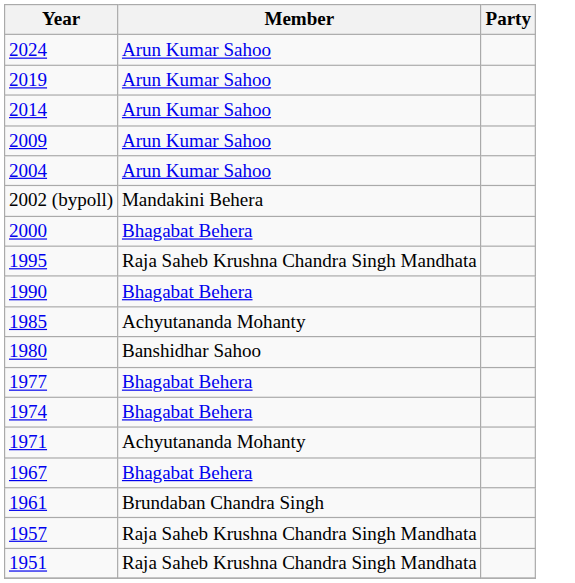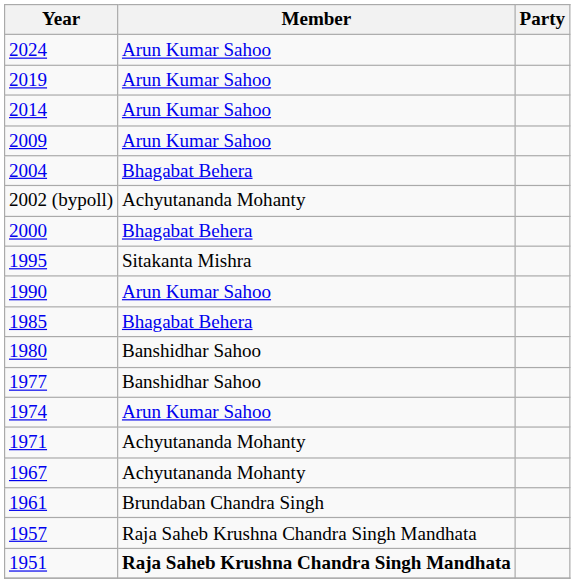2004 | Member: Arun Kumar Sahoo -> Bhagabat Behera
2002 (bypoll) | Member: Mandakini Behera -> Achyutananda Mohanty
1995 | Member: Raja Saheb Krushna Chandra Singh Mandhata -> Sitakanta Mishra
1990 | Member: Bhagabat Behera -> Arun Kumar Sahoo
1985 | Member: Achyutananda Mohanty -> Bhagabat Behera
1977 | Member: Bhagabat Behera -> Banshidhar Sahoo
1974 | Member: Bhagabat Behera -> Arun Kumar Sahoo
1967 | Member: Bhagabat Behera -> Achyutananda Mohanty
1951 | Member: normal -> bold
